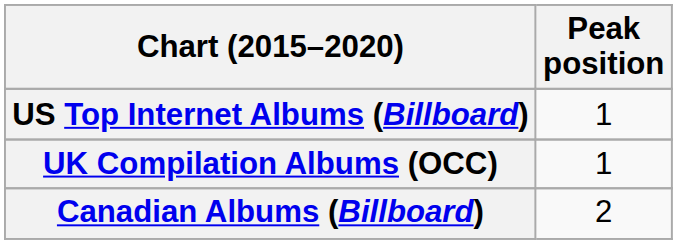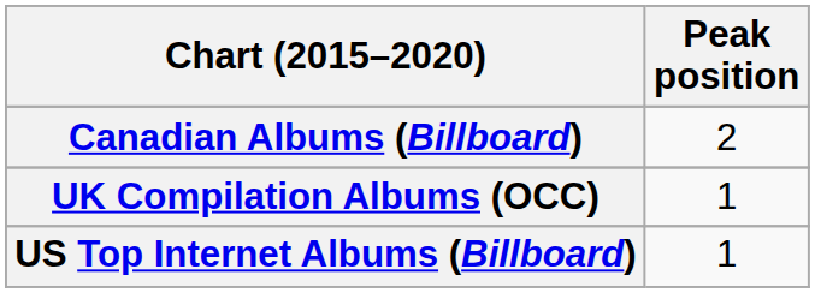rows swapped: Canadian Albums (Billboard) <-> US Top Internet Albums (Billboard)
